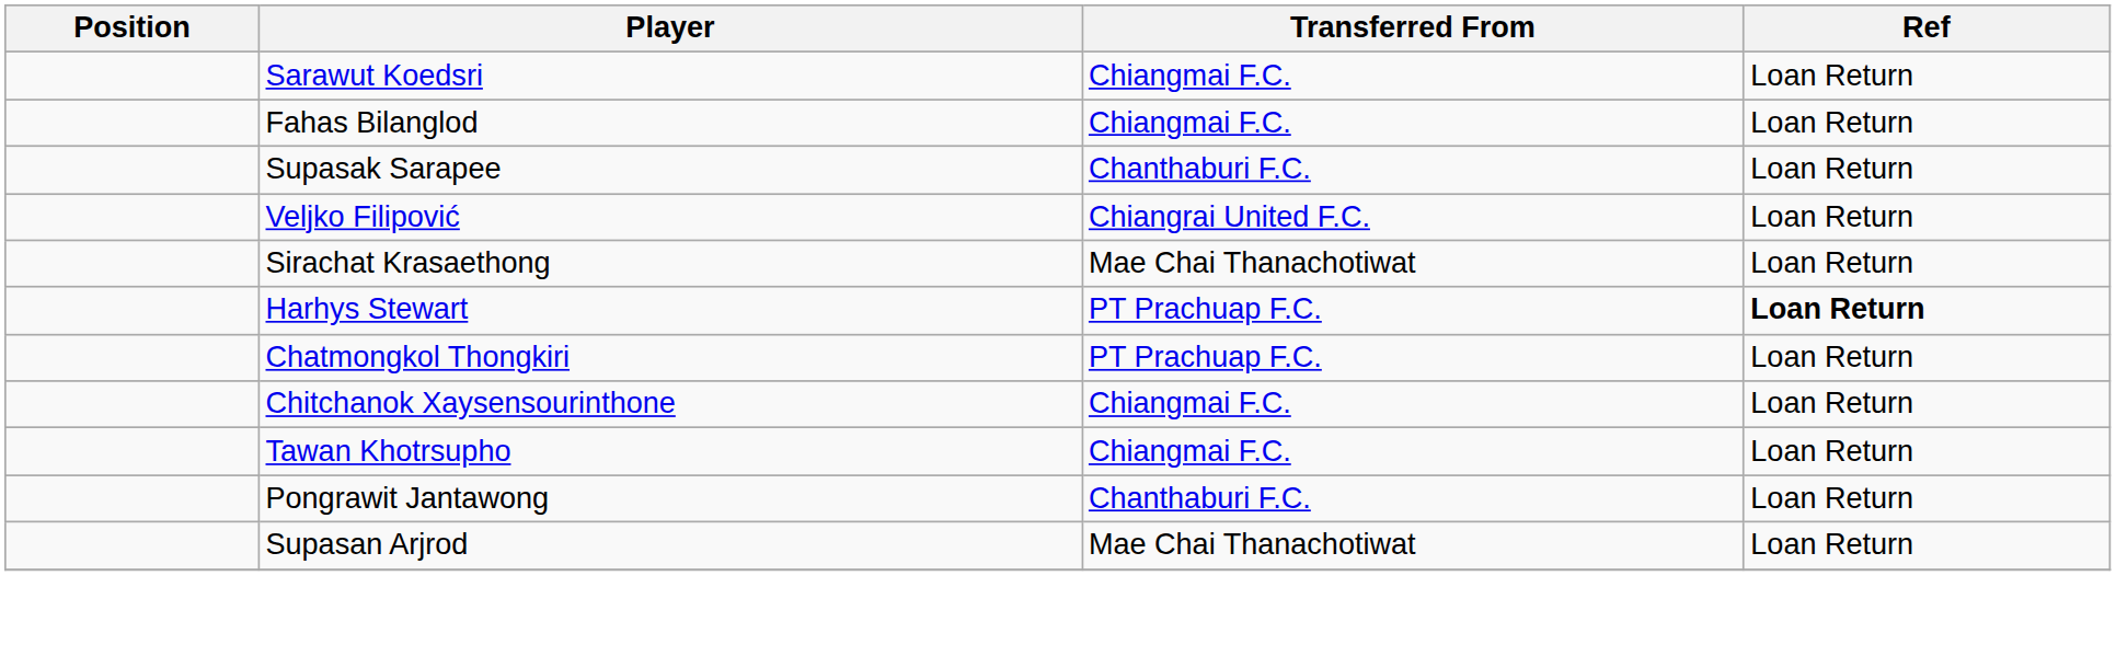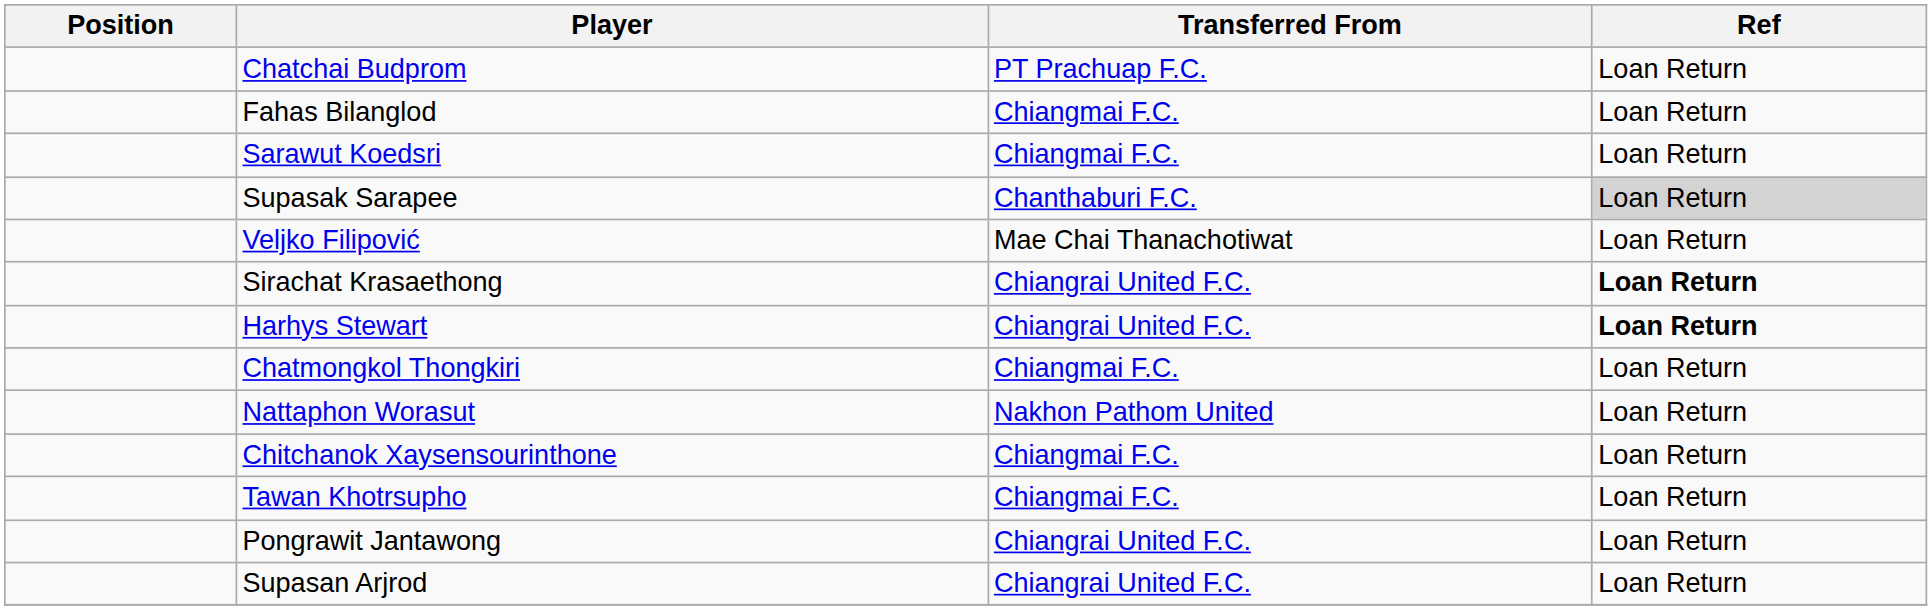+ row: Chatchai Budprom | PT Prachuap F.C. | Loan Return
rows swapped: Fahas Bilanglod <-> Sarawut Koedsri
Supasak Sarapee | Ref: no background -> lightgrey background
Veljko Filipović | Transferred From: Chiangrai United F.C. -> Mae Chai Thanachotiwat
Sirachat Krasaethong | Transferred From: Mae Chai Thanachotiwat -> Chiangrai United F.C.
Sirachat Krasaethong | Ref: normal -> bold
Harhys Stewart | Transferred From: PT Prachuap F.C. -> Chiangrai United F.C.
Chatmongkol Thongkiri | Transferred From: PT Prachuap F.C. -> Chiangmai F.C.
+ row: Nattaphon Worasut | Nakhon Pathom United | Loan Return
Pongrawit Jantawong | Transferred From: Chanthaburi F.C. -> Chiangrai United F.C.
Supasan Arjrod | Transferred From: Mae Chai Thanachotiwat -> Chiangrai United F.C.
